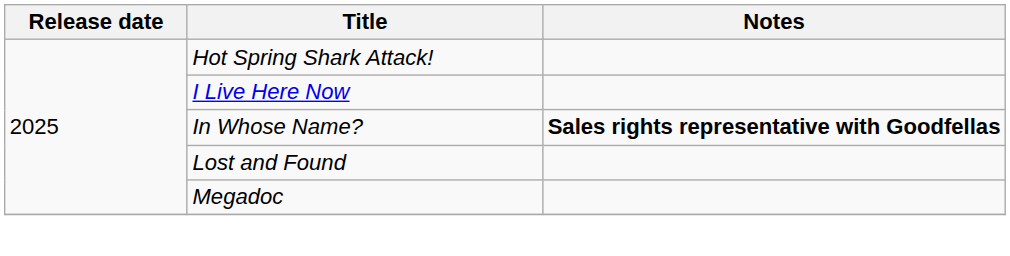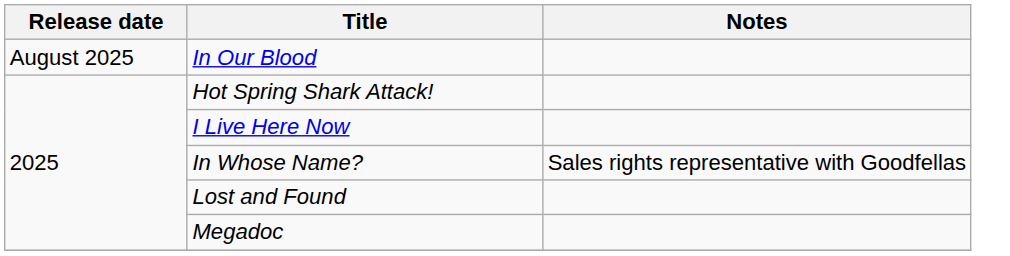+ row: August 2025 | In Our Blood
In Whose Name? | Notes: bold -> normal
